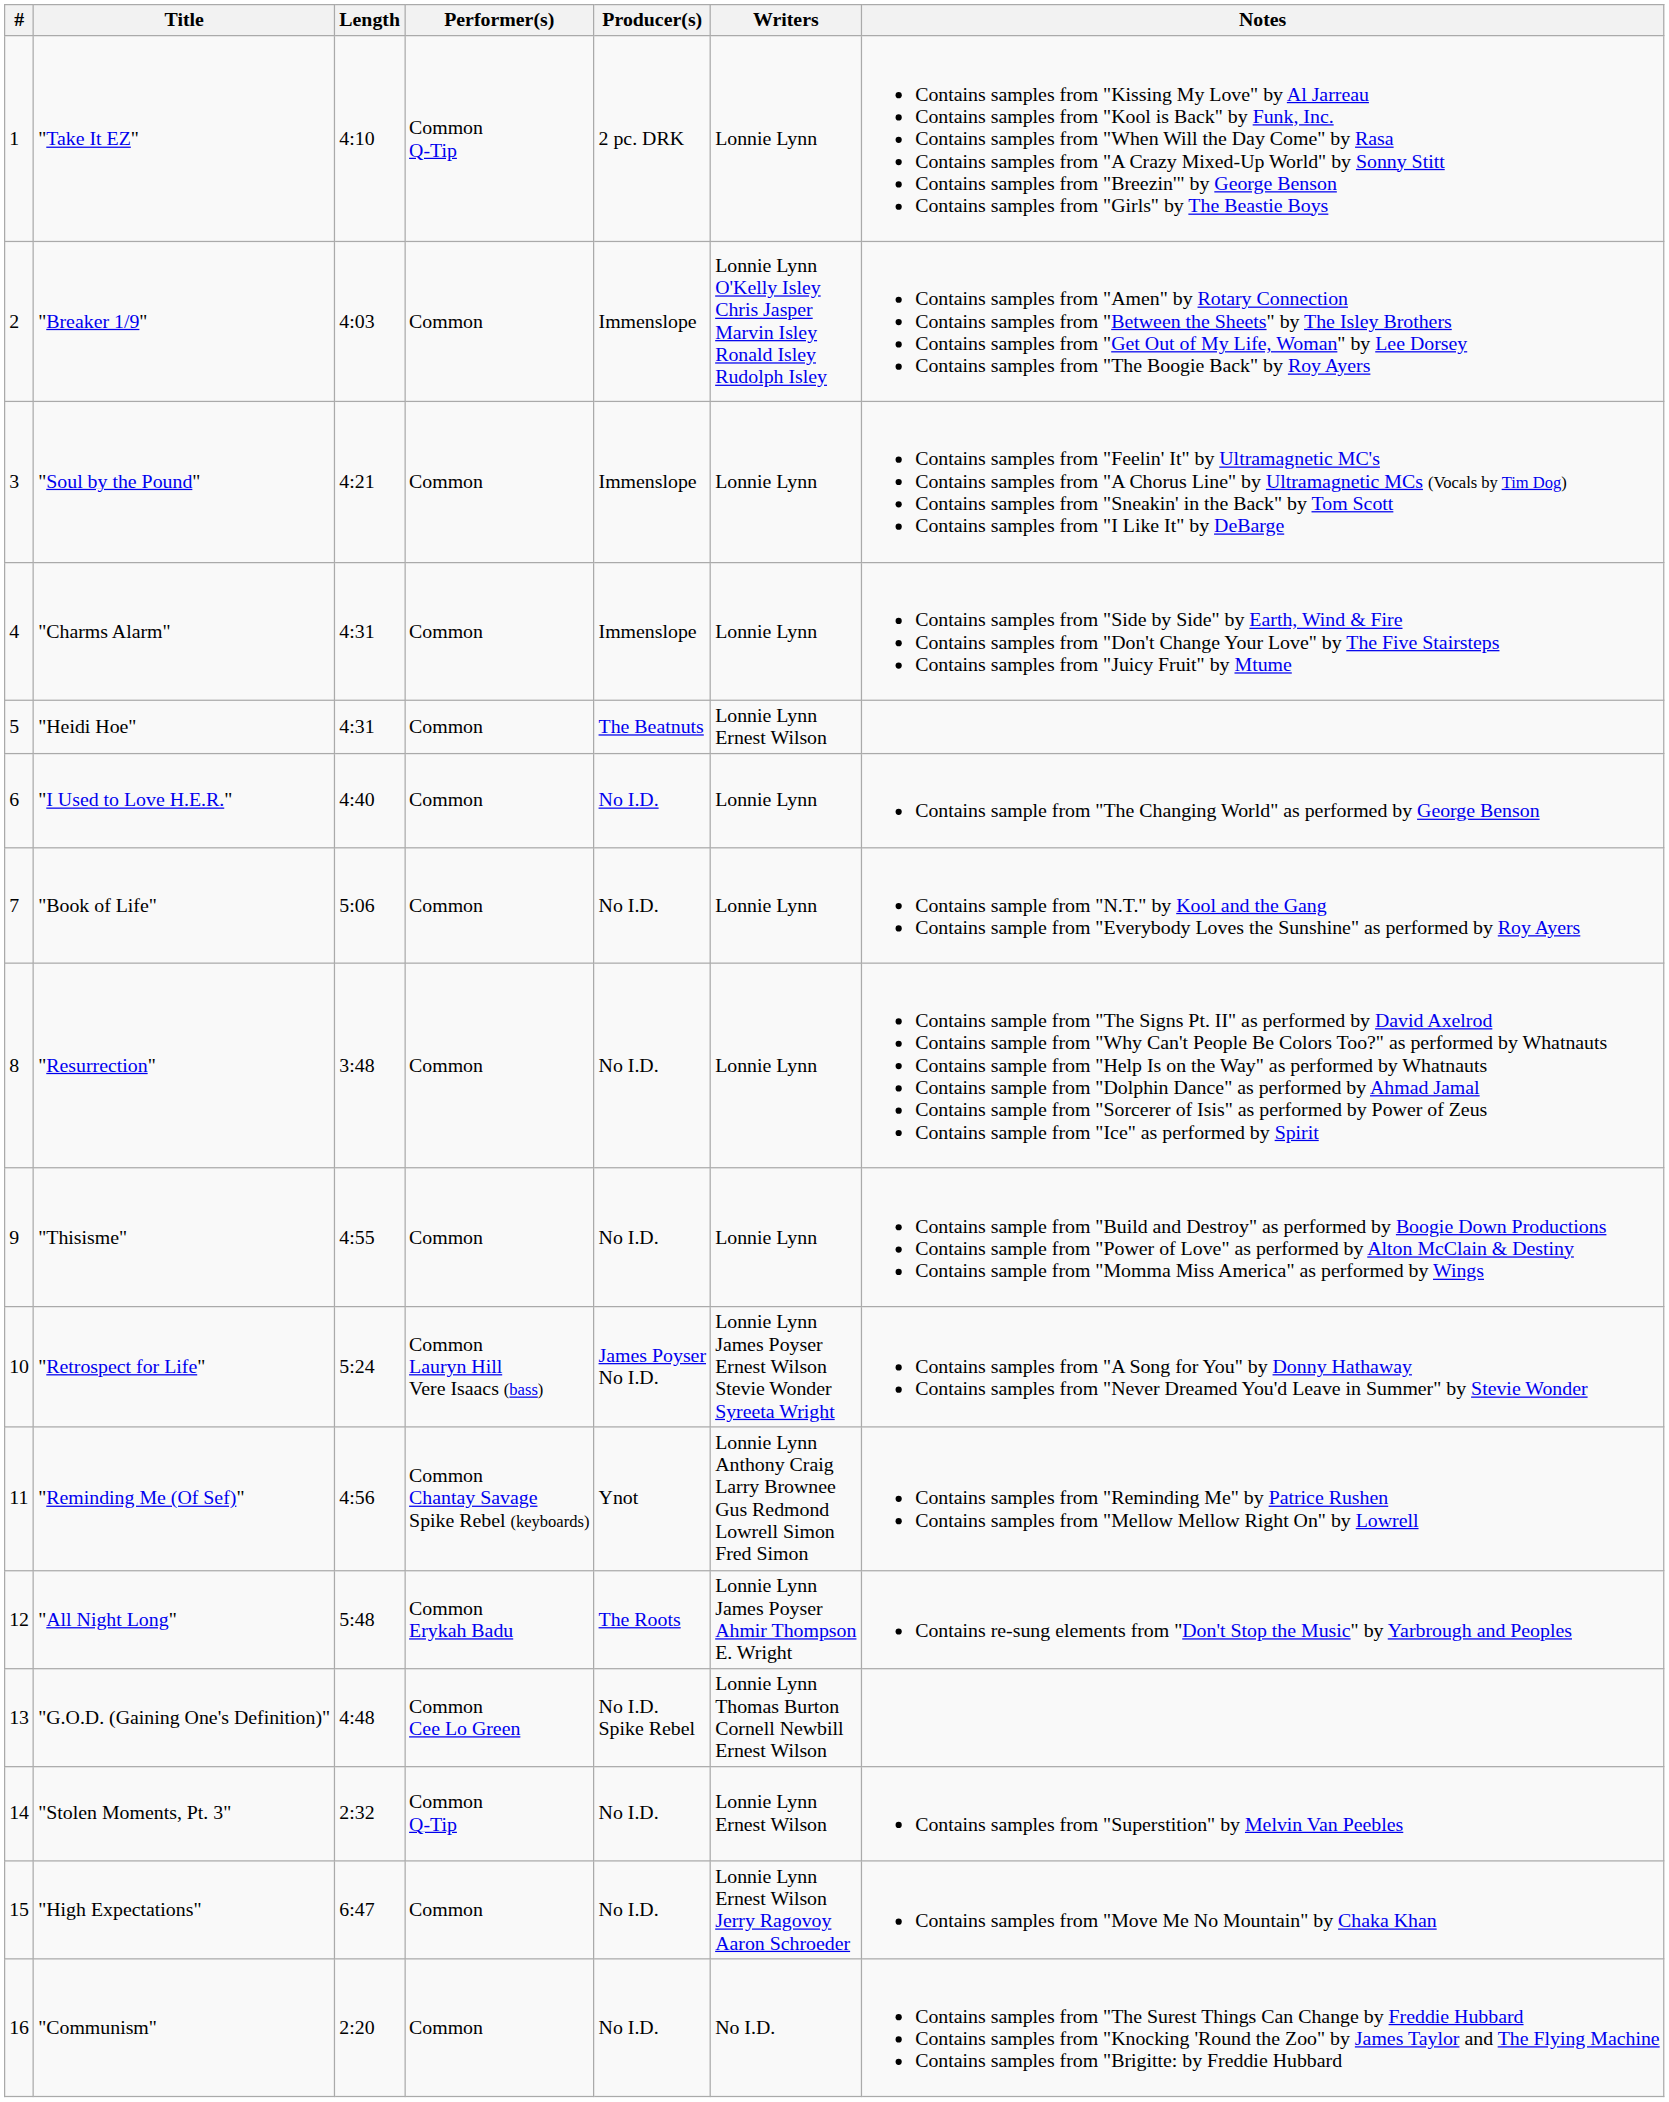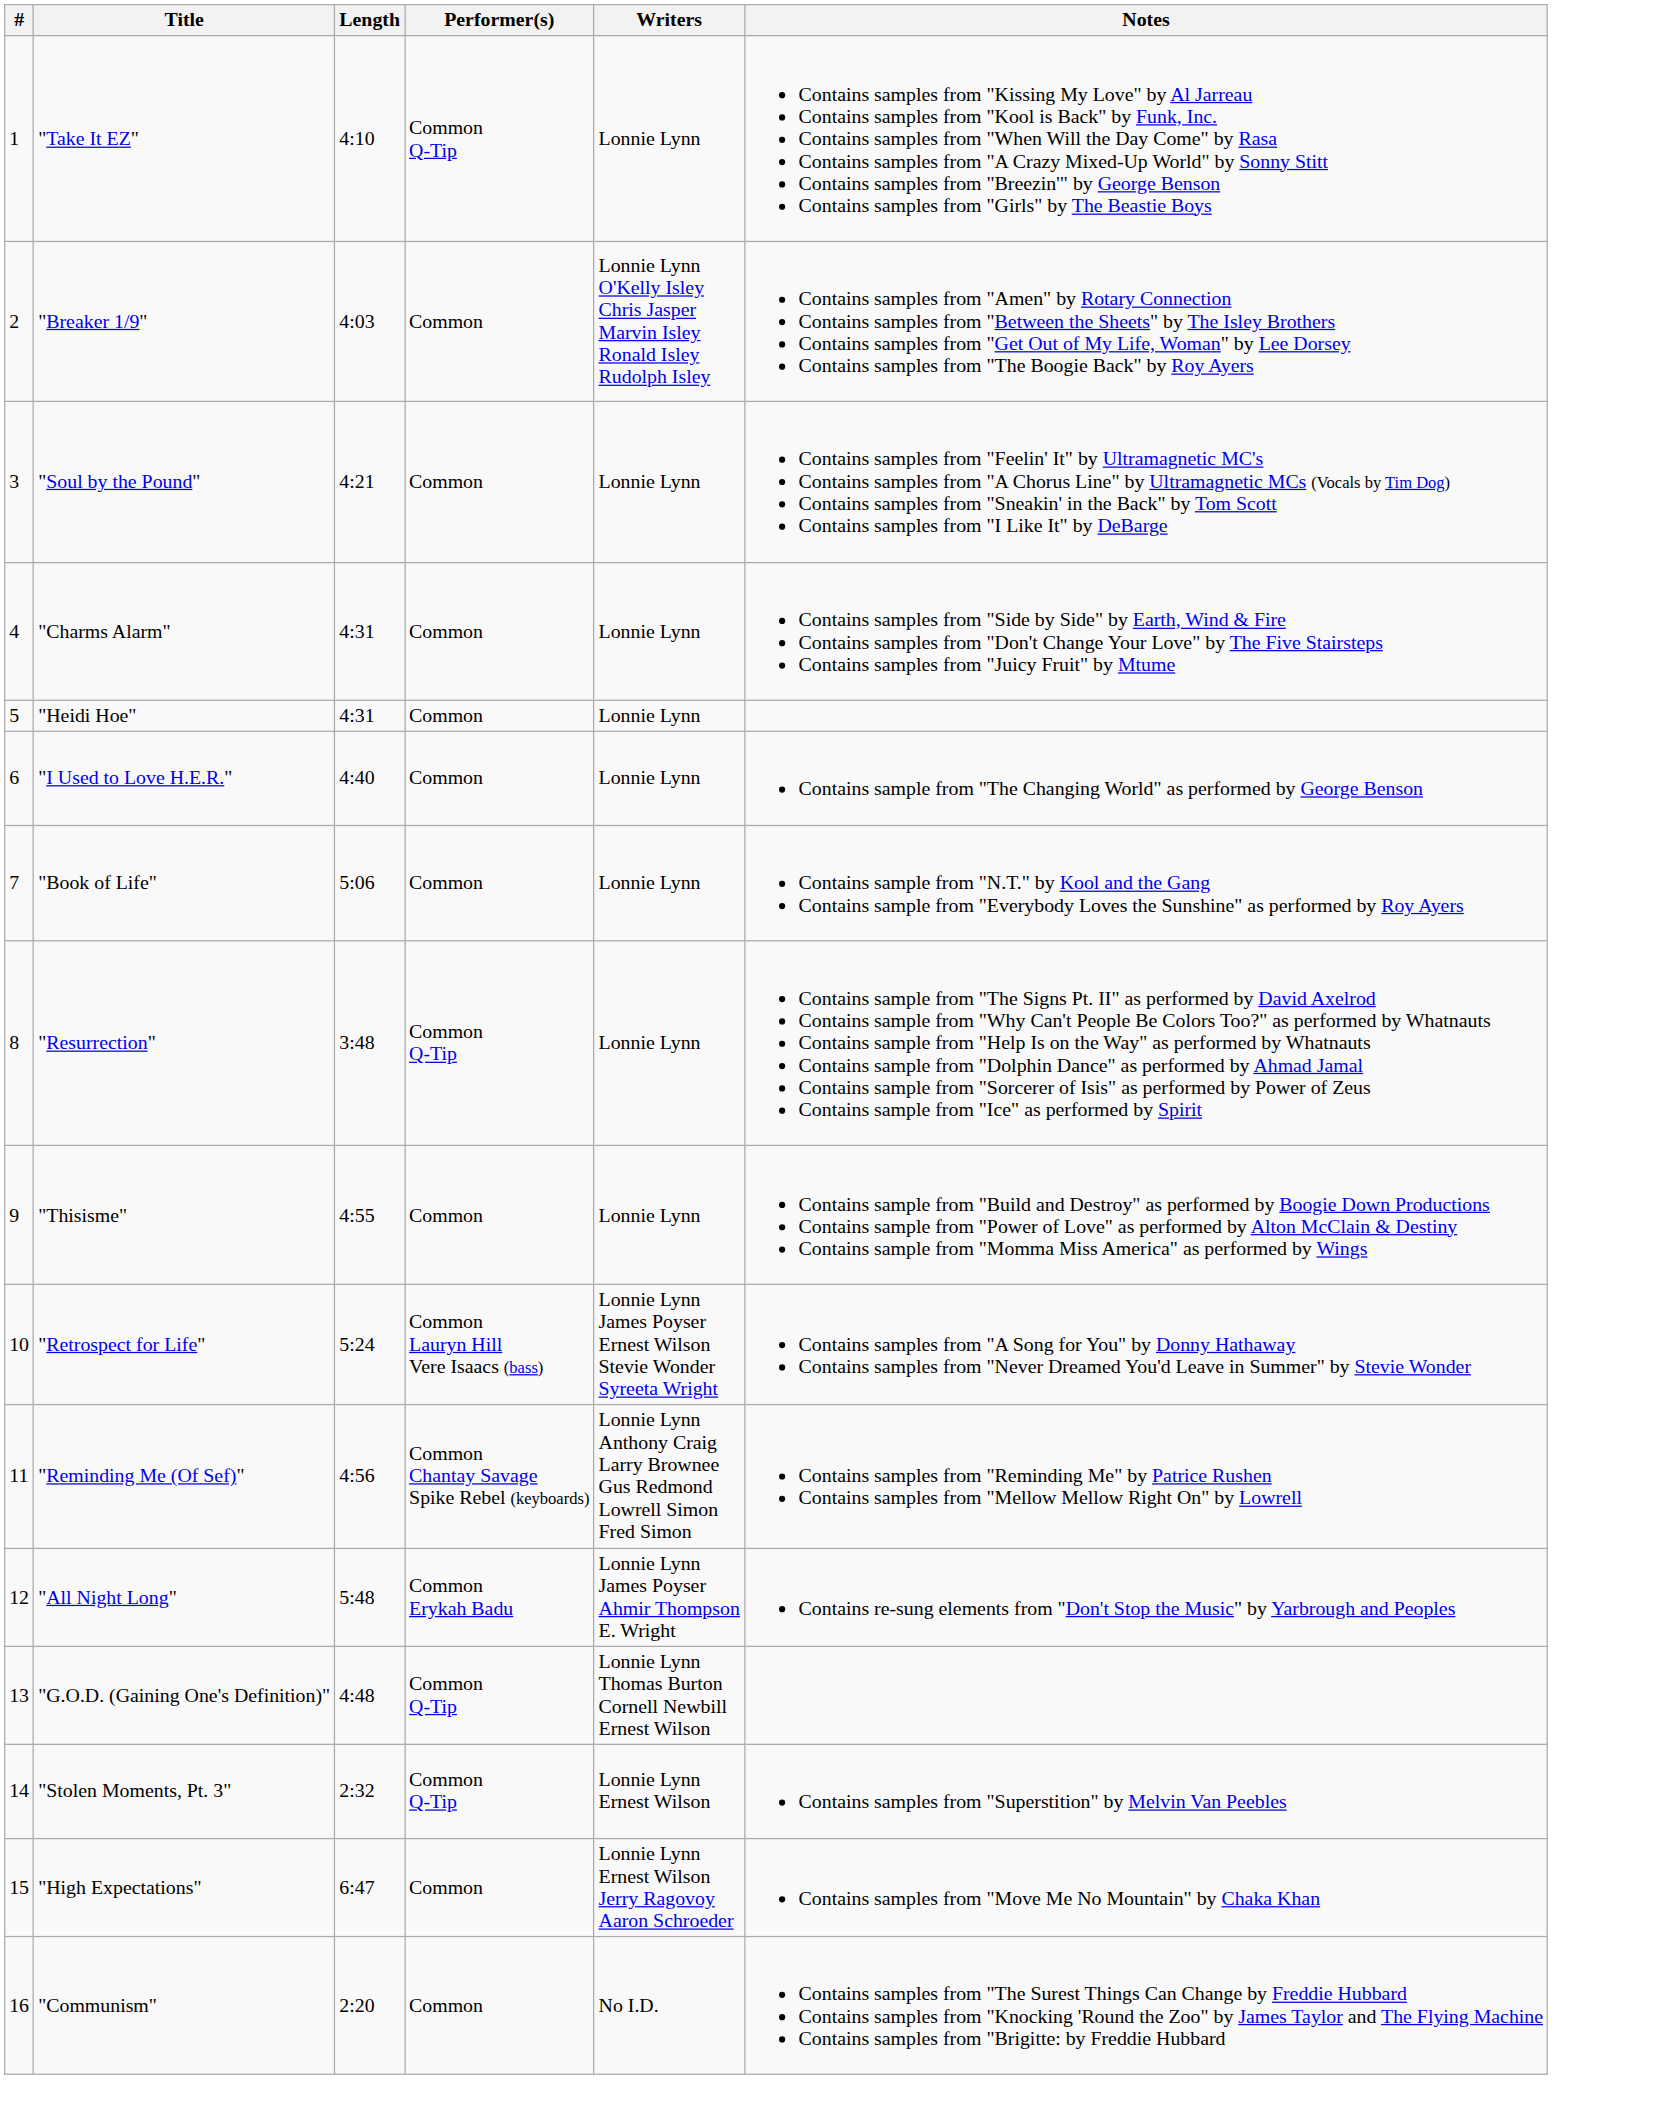- column: Producer(s) | 2 pc. DRK | Immenslope | Immenslope | Immenslope | The Beatnuts | No I.D. | No I.D. | No I.D. | No I.D. | James Poyser No I.D. | Ynot | The Roots | No I.D. Spike Rebel | No I.D. | No I.D. | No I.D.
"Heidi Hoe" | Writers: Lonnie Lynn Ernest Wilson -> Lonnie Lynn
"Resurrection" | Performer(s): Common -> Common Q-Tip
"G.O.D. (Gaining One's Definition)" | Performer(s): Common Cee Lo Green -> Common Q-Tip
